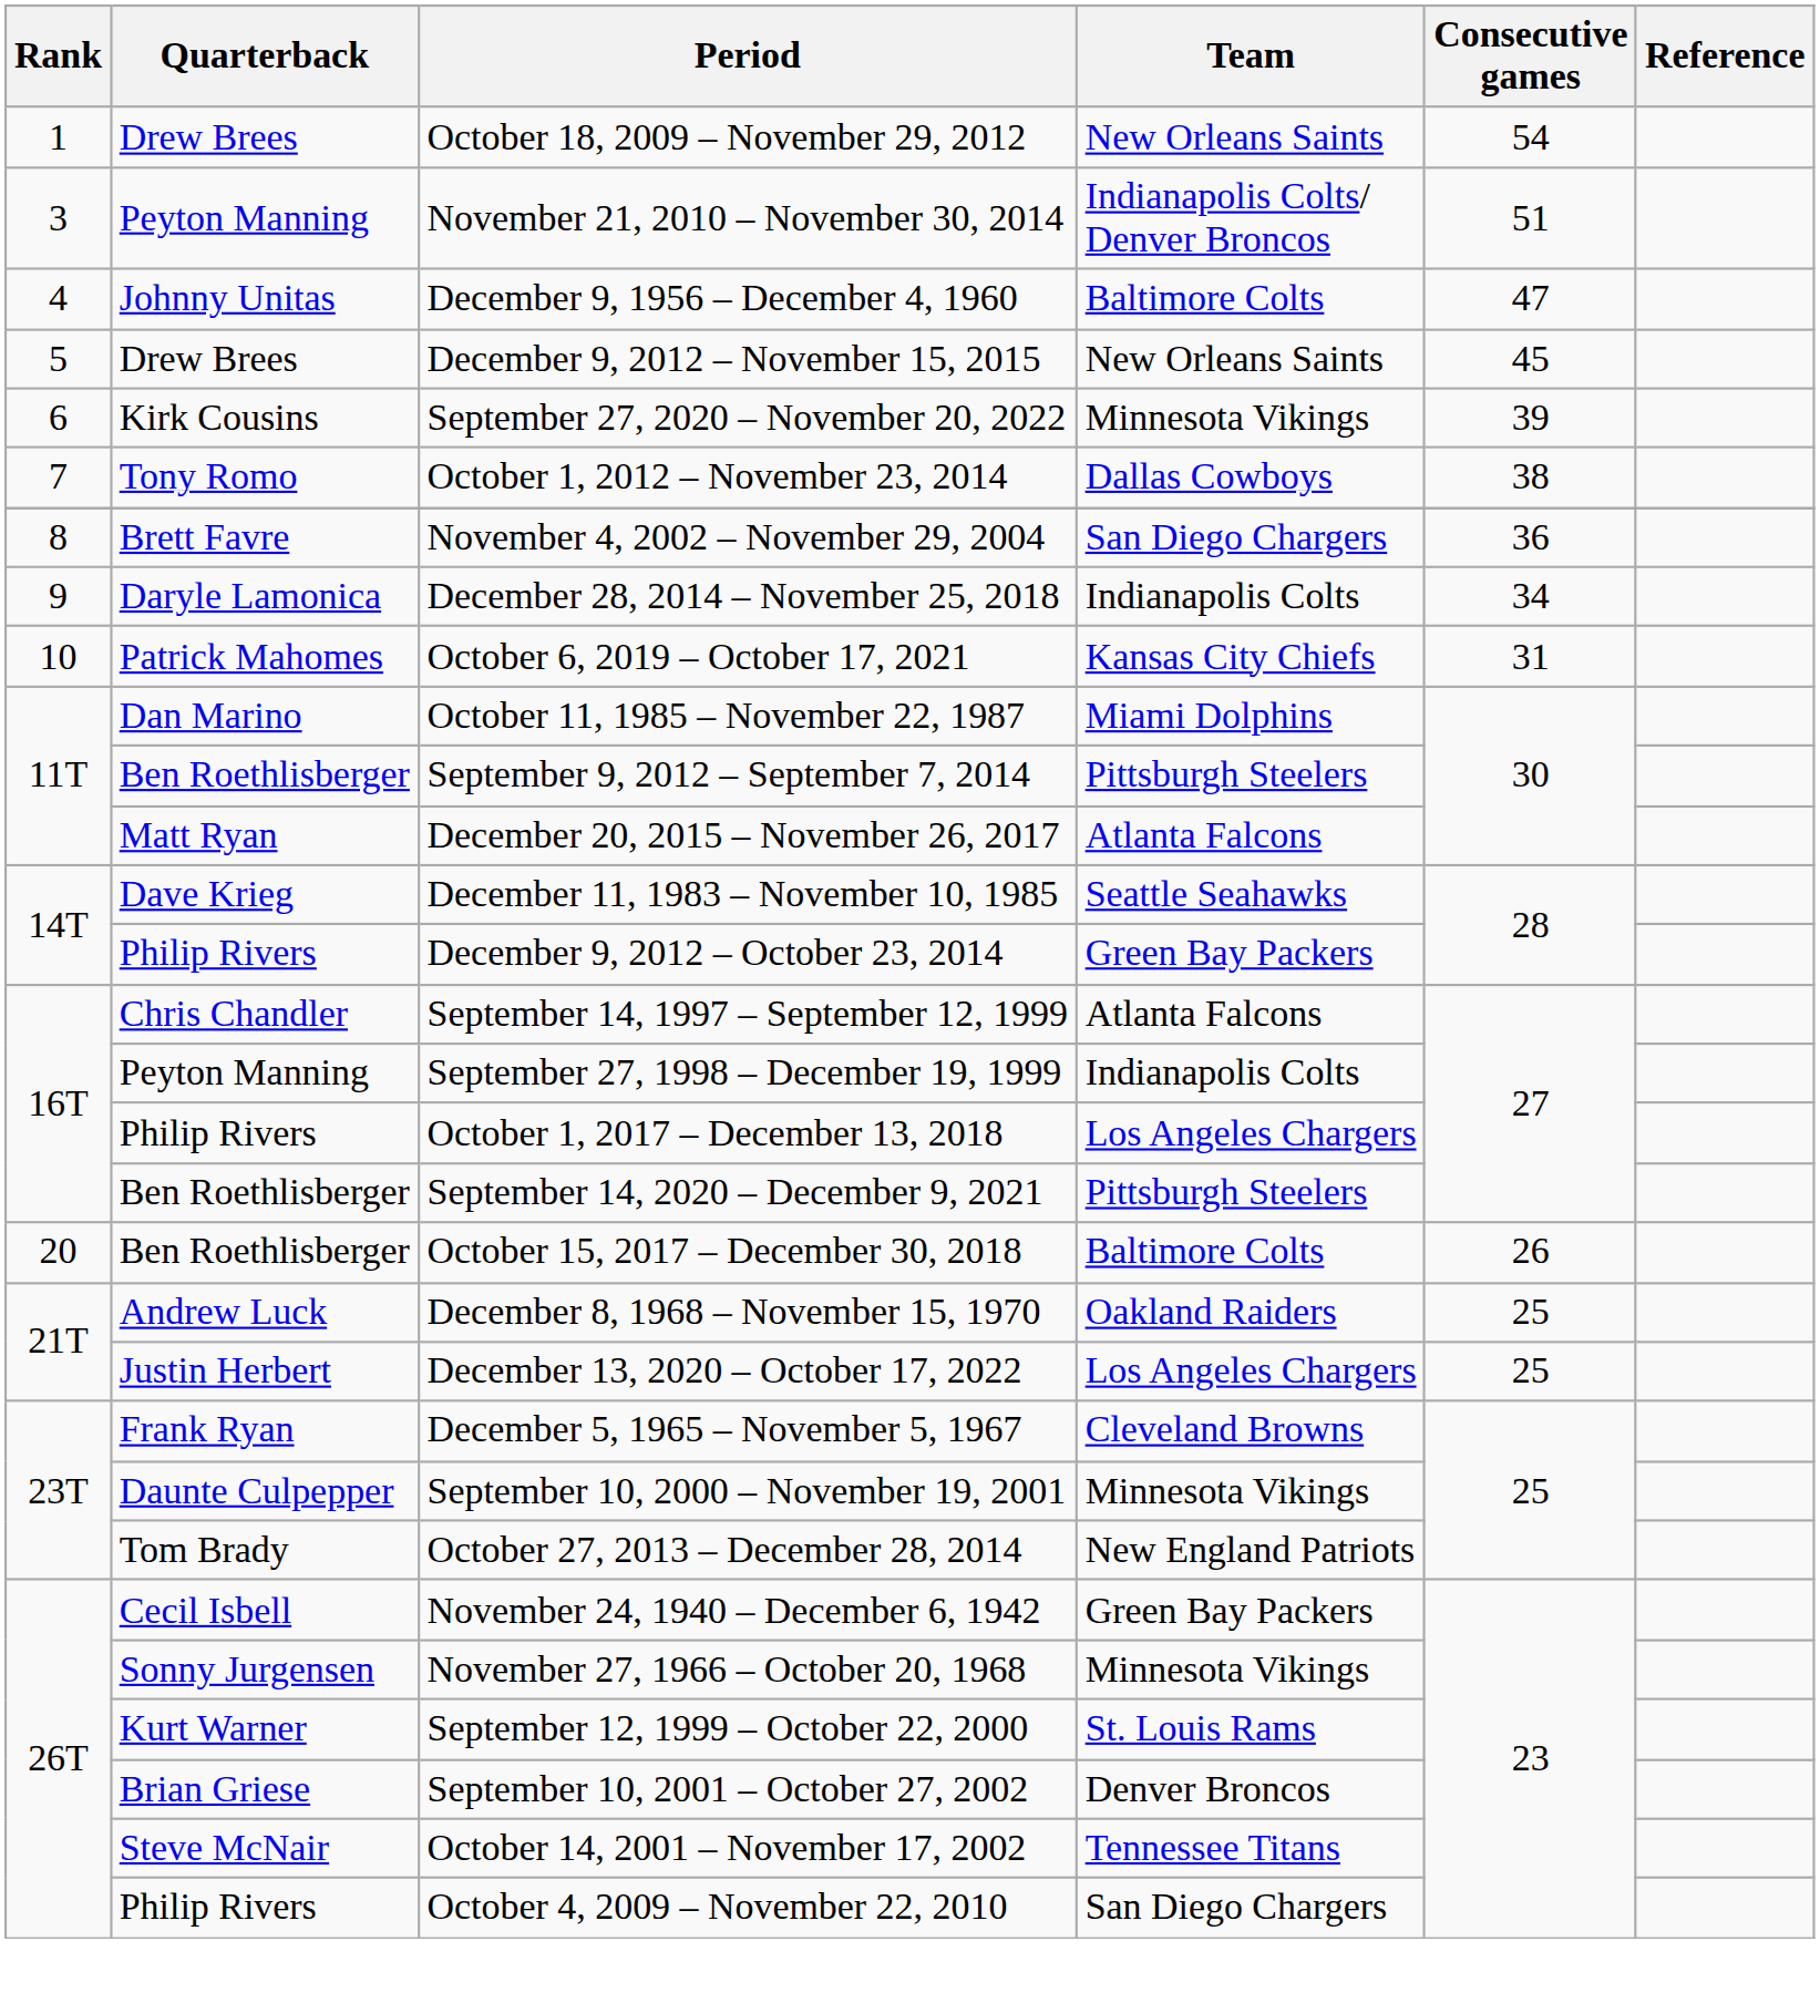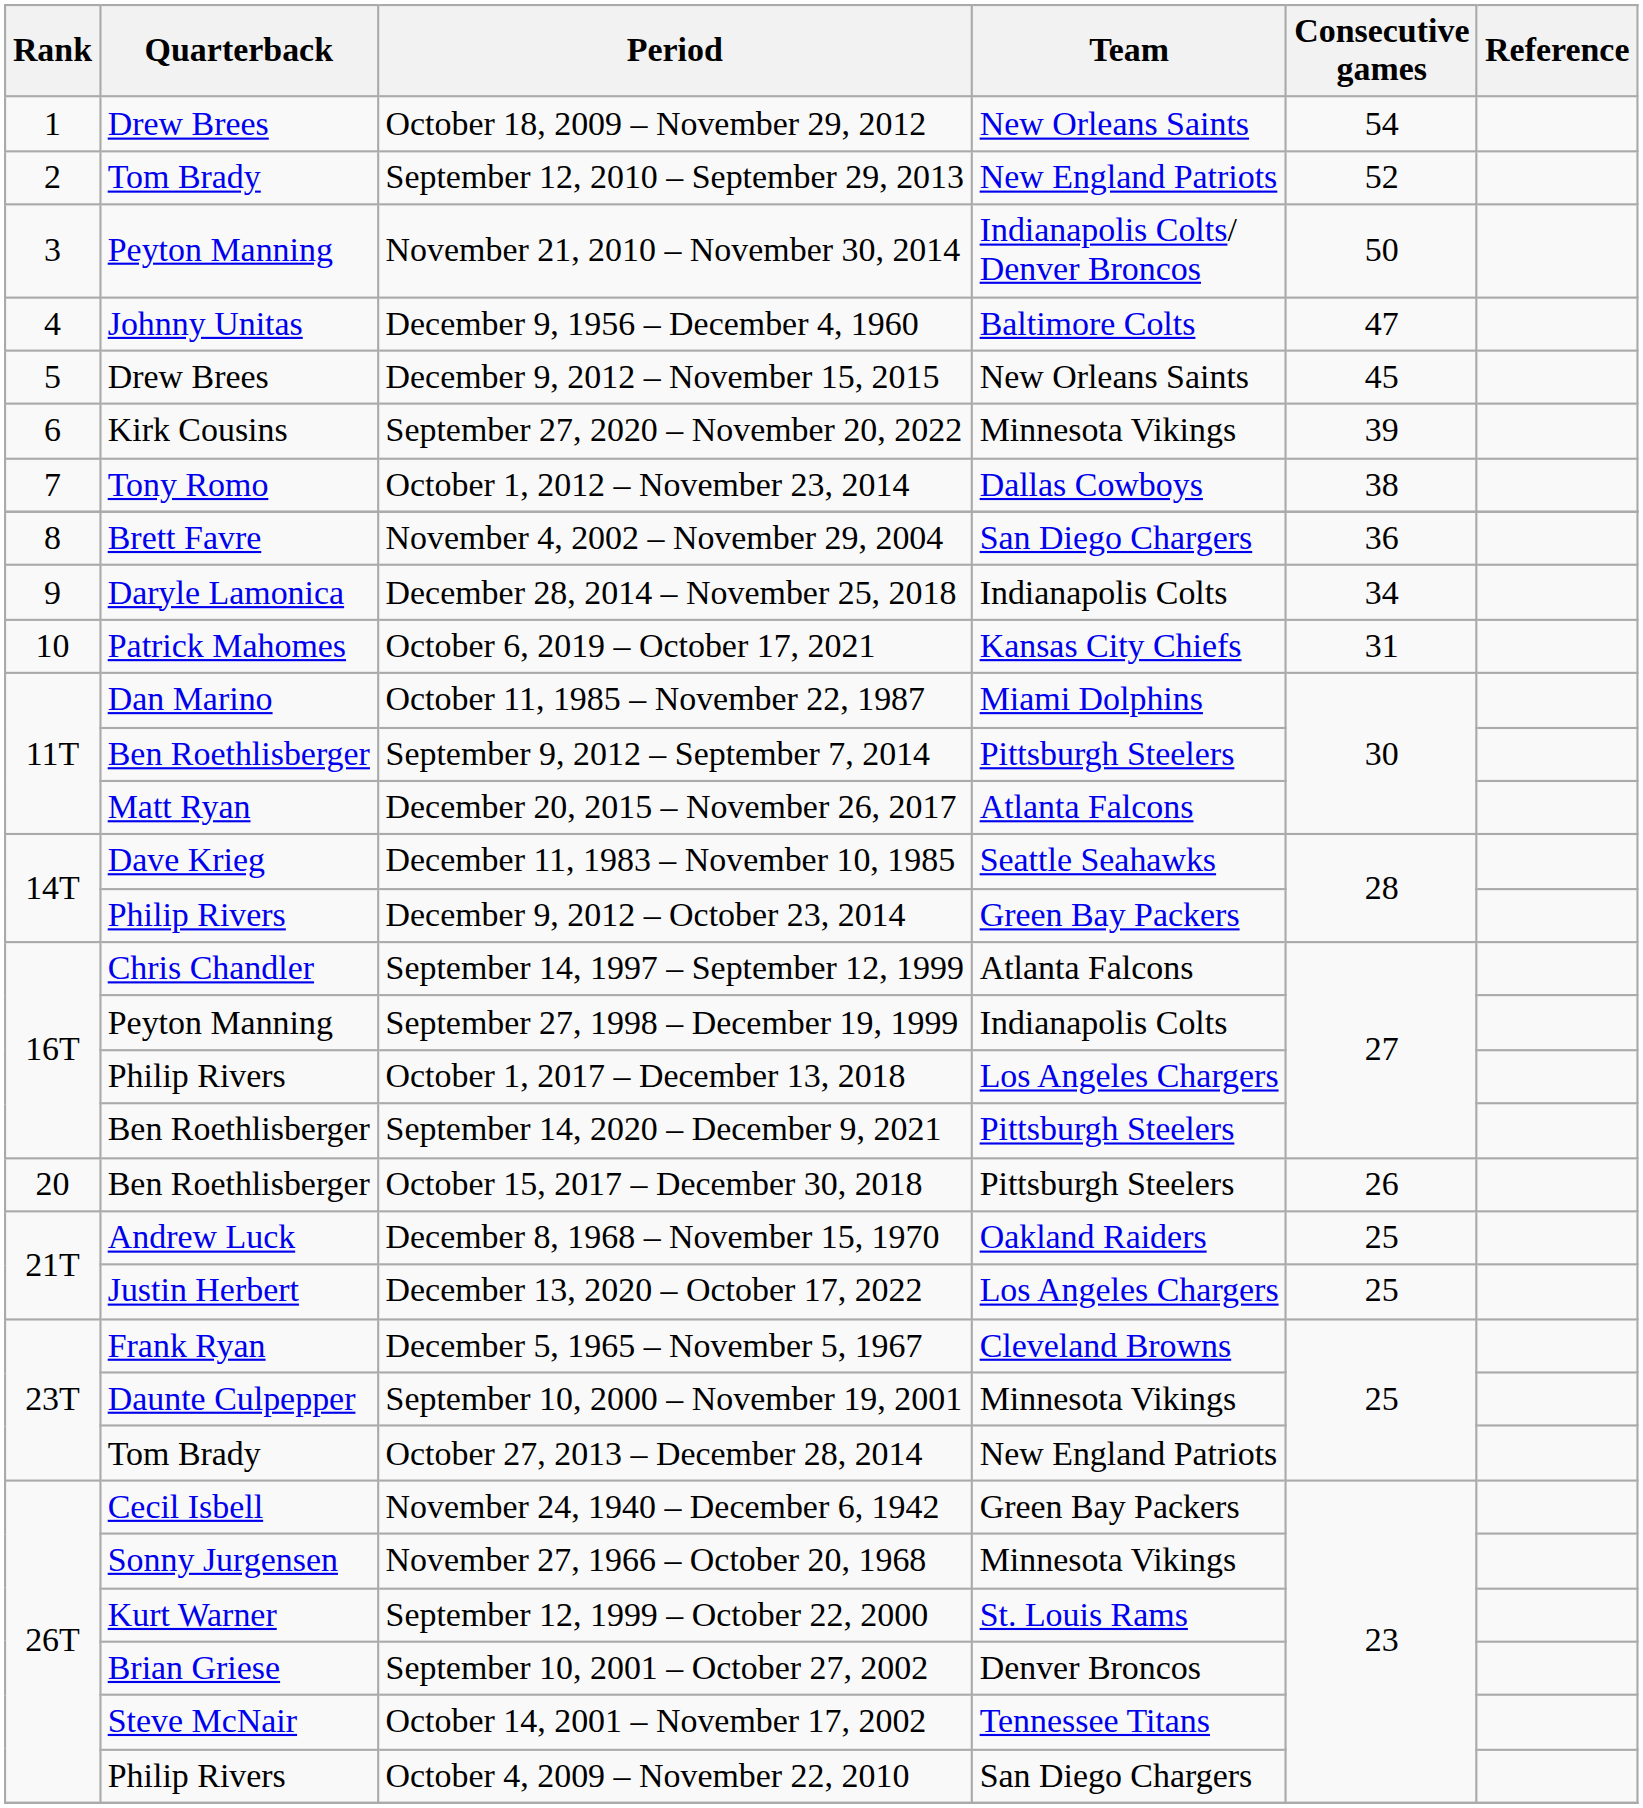+ row: 2 | Tom Brady | September 12, 2010 – September 29, 2013 | New England Patriots | 52
November 21, 2010 – November 30, 2014 | Consecutive games: 51 -> 50
October 15, 2017 – December 30, 2018 | Team: Baltimore Colts -> Pittsburgh Steelers
